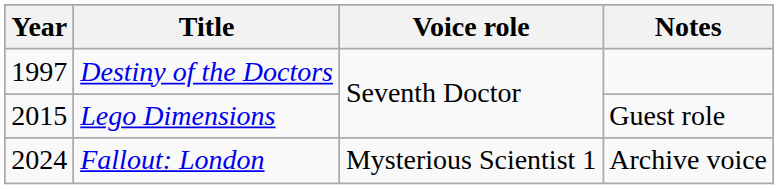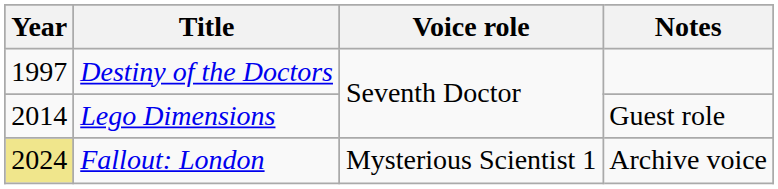Lego Dimensions | Year: 2015 -> 2014
Fallout: London | Year: no background -> khaki background
